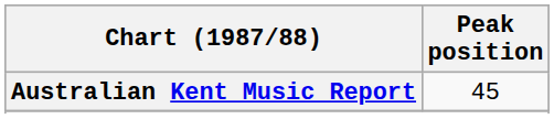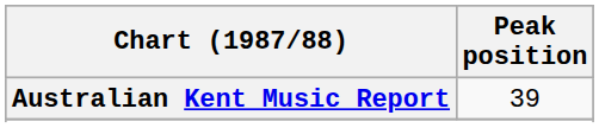Australian Kent Music Report | Peak position: 45 -> 39
